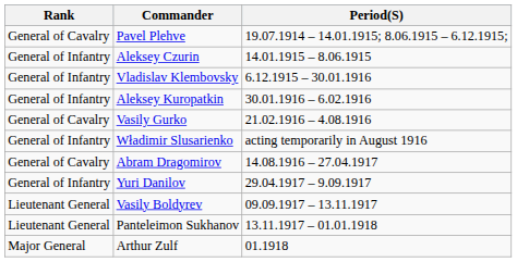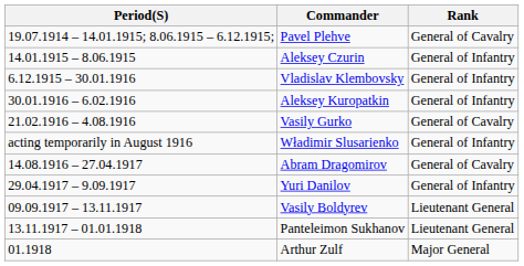columns swapped: Rank <-> Period(S)
